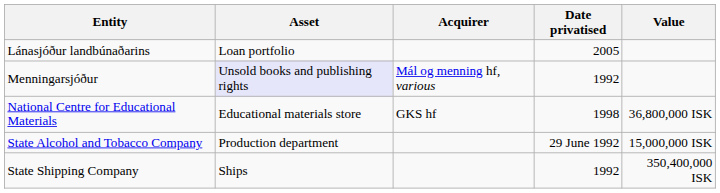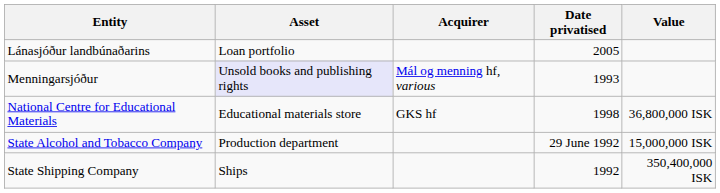Menningarsjóður | Date privatised: 1992 -> 1993
